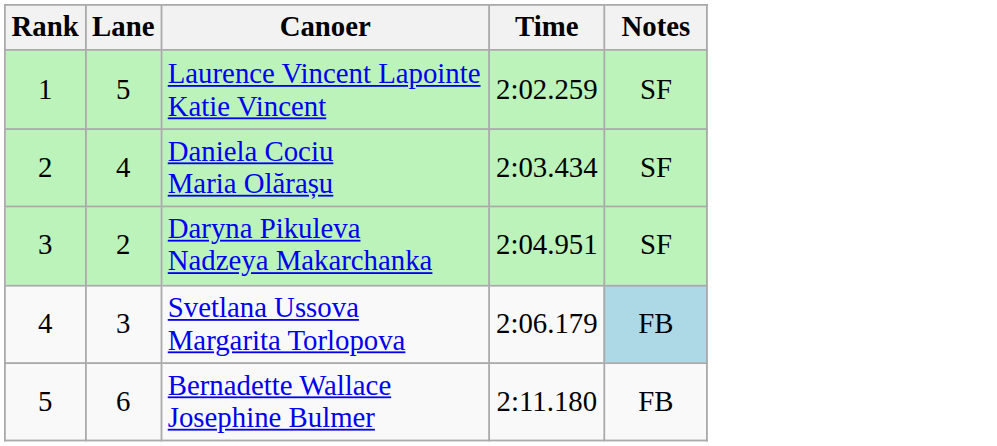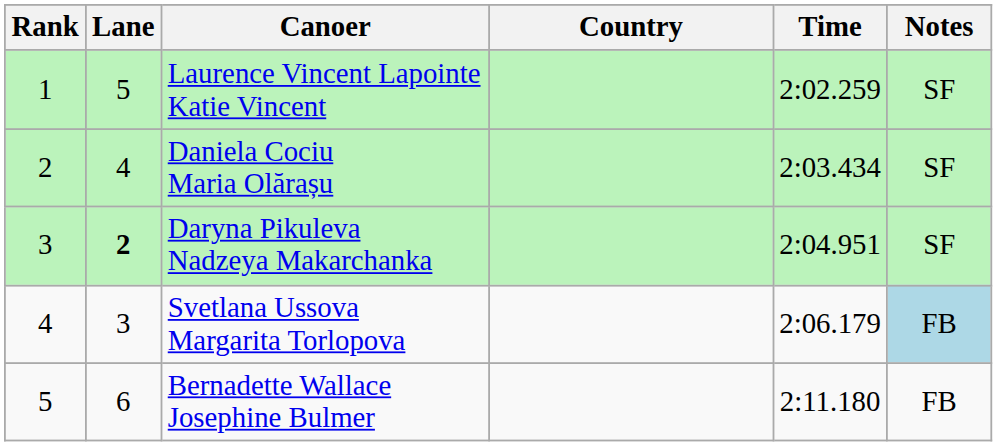+ column: Country
Daryna Pikuleva Nadzeya Makarchanka | Lane: normal -> bold
